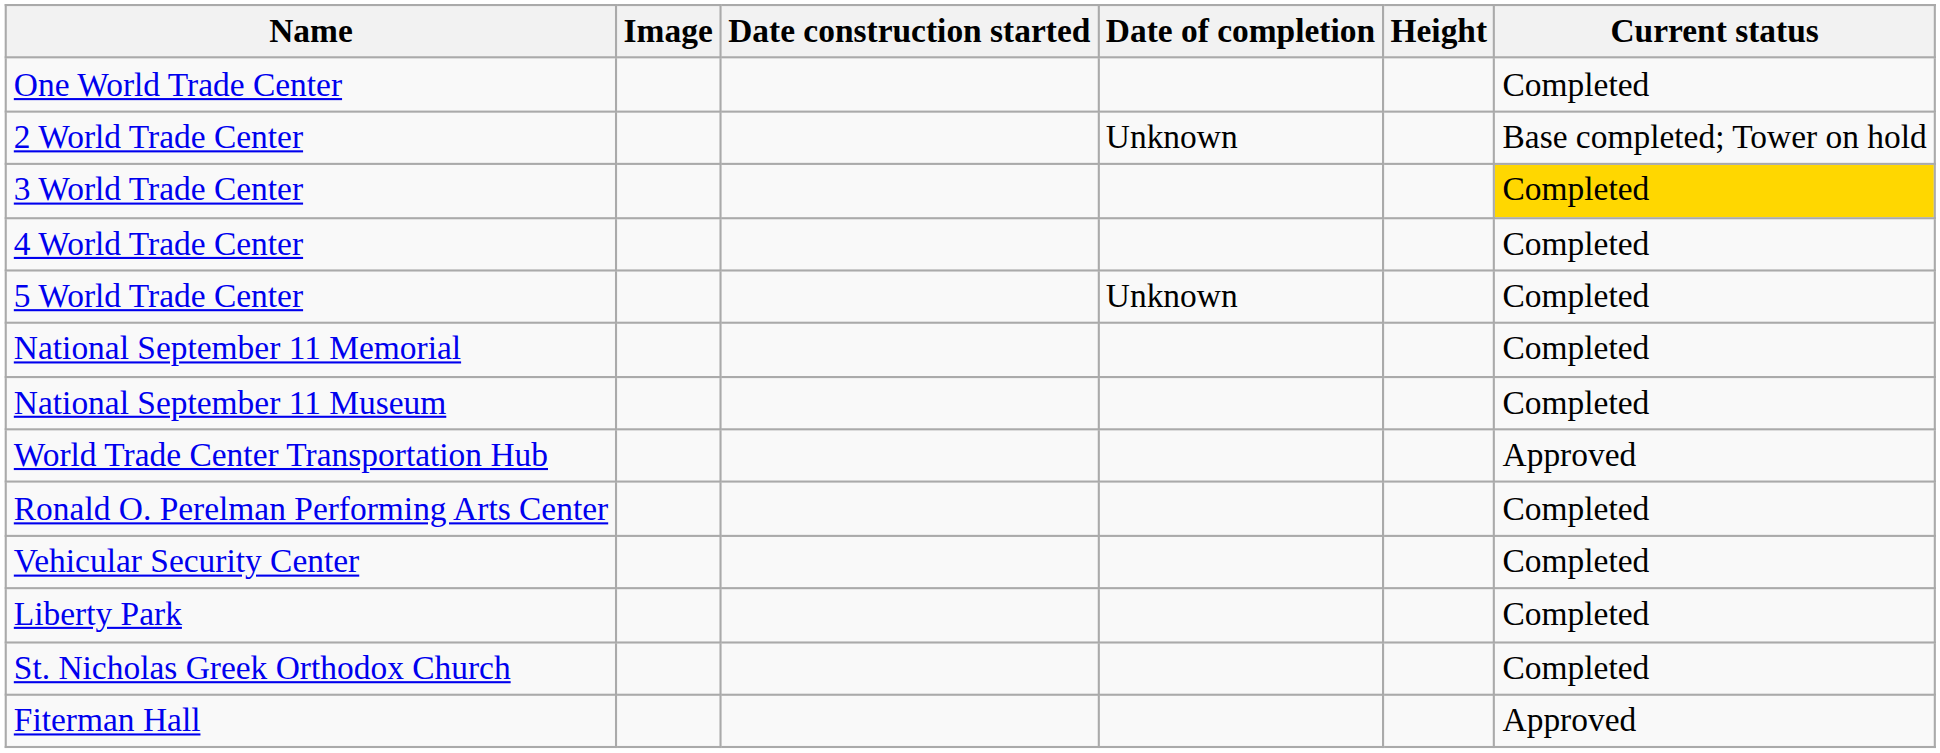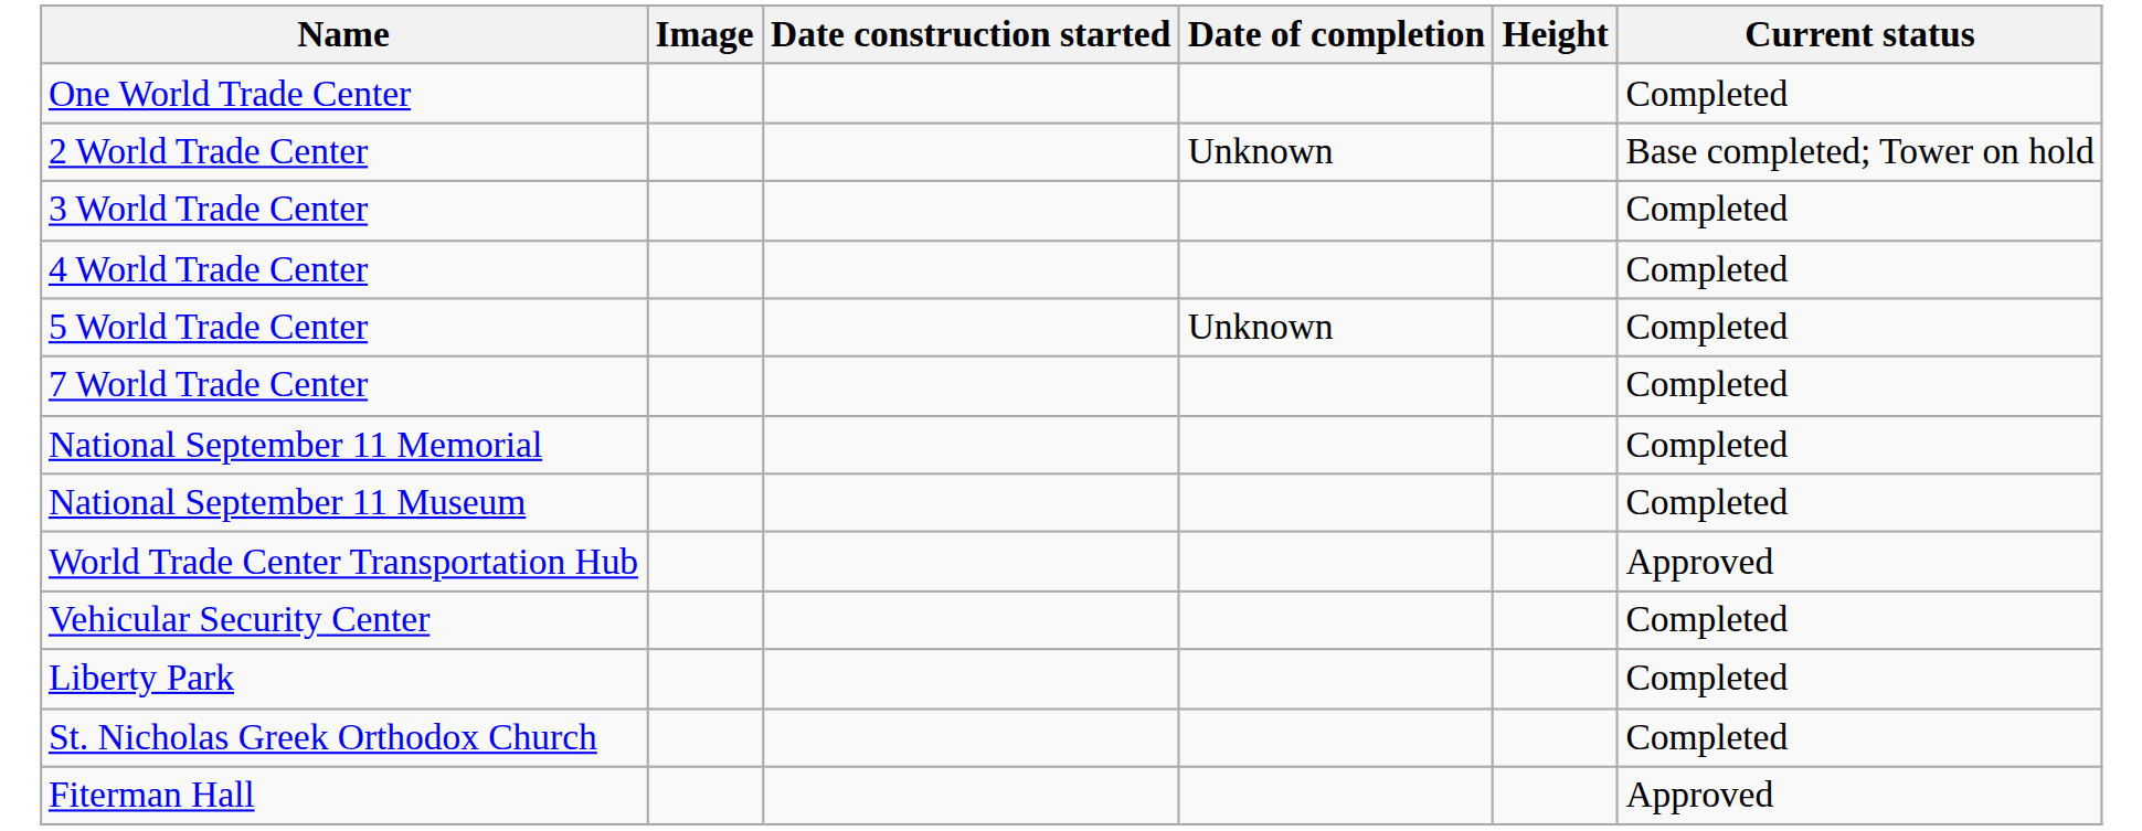3 World Trade Center | Current status: gold background -> no background
+ row: 7 World Trade Center | Completed
- row: Ronald O. Perelman Performing Arts Center | Completed
